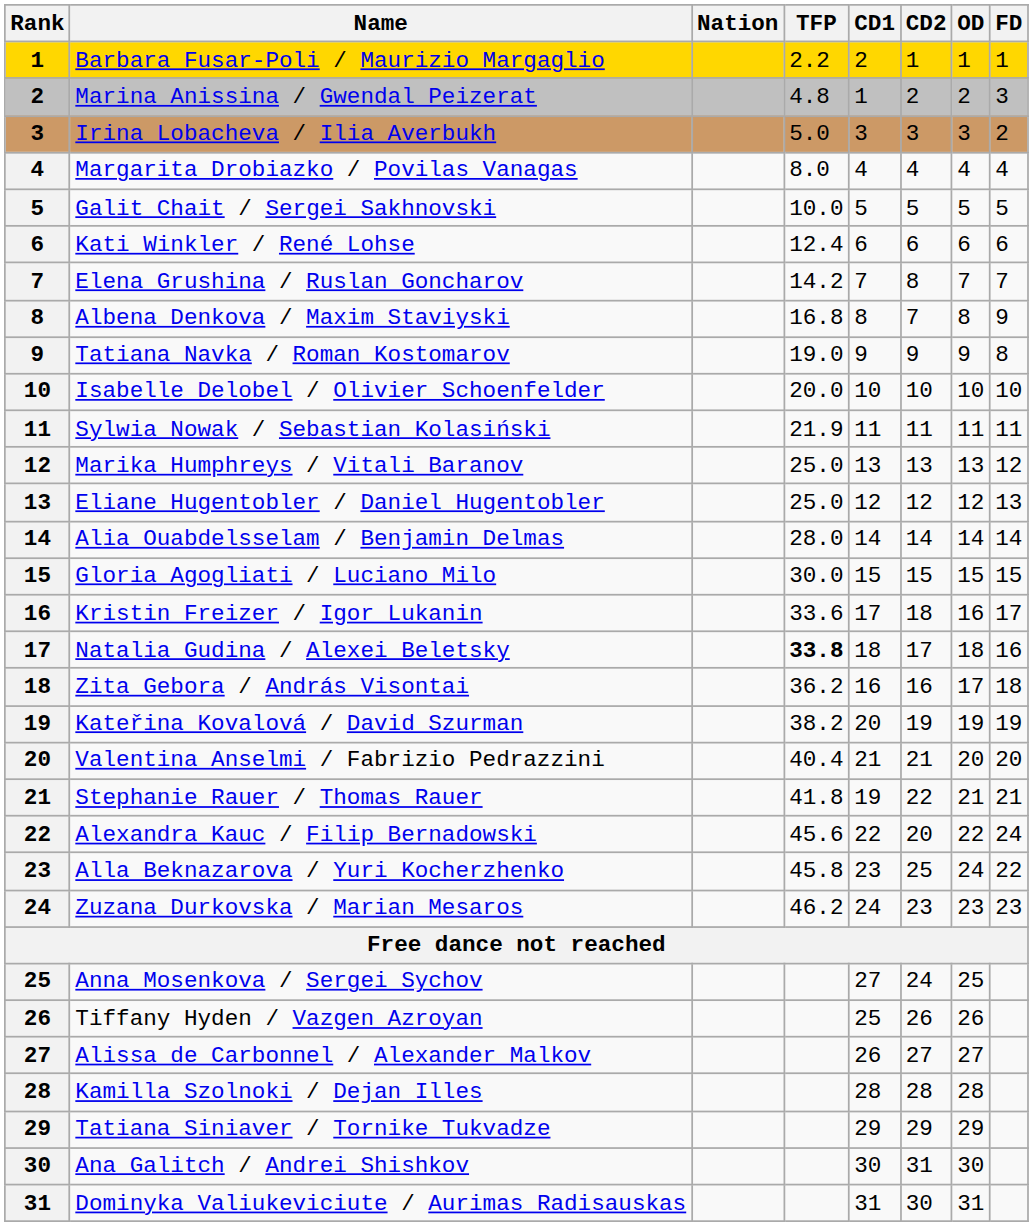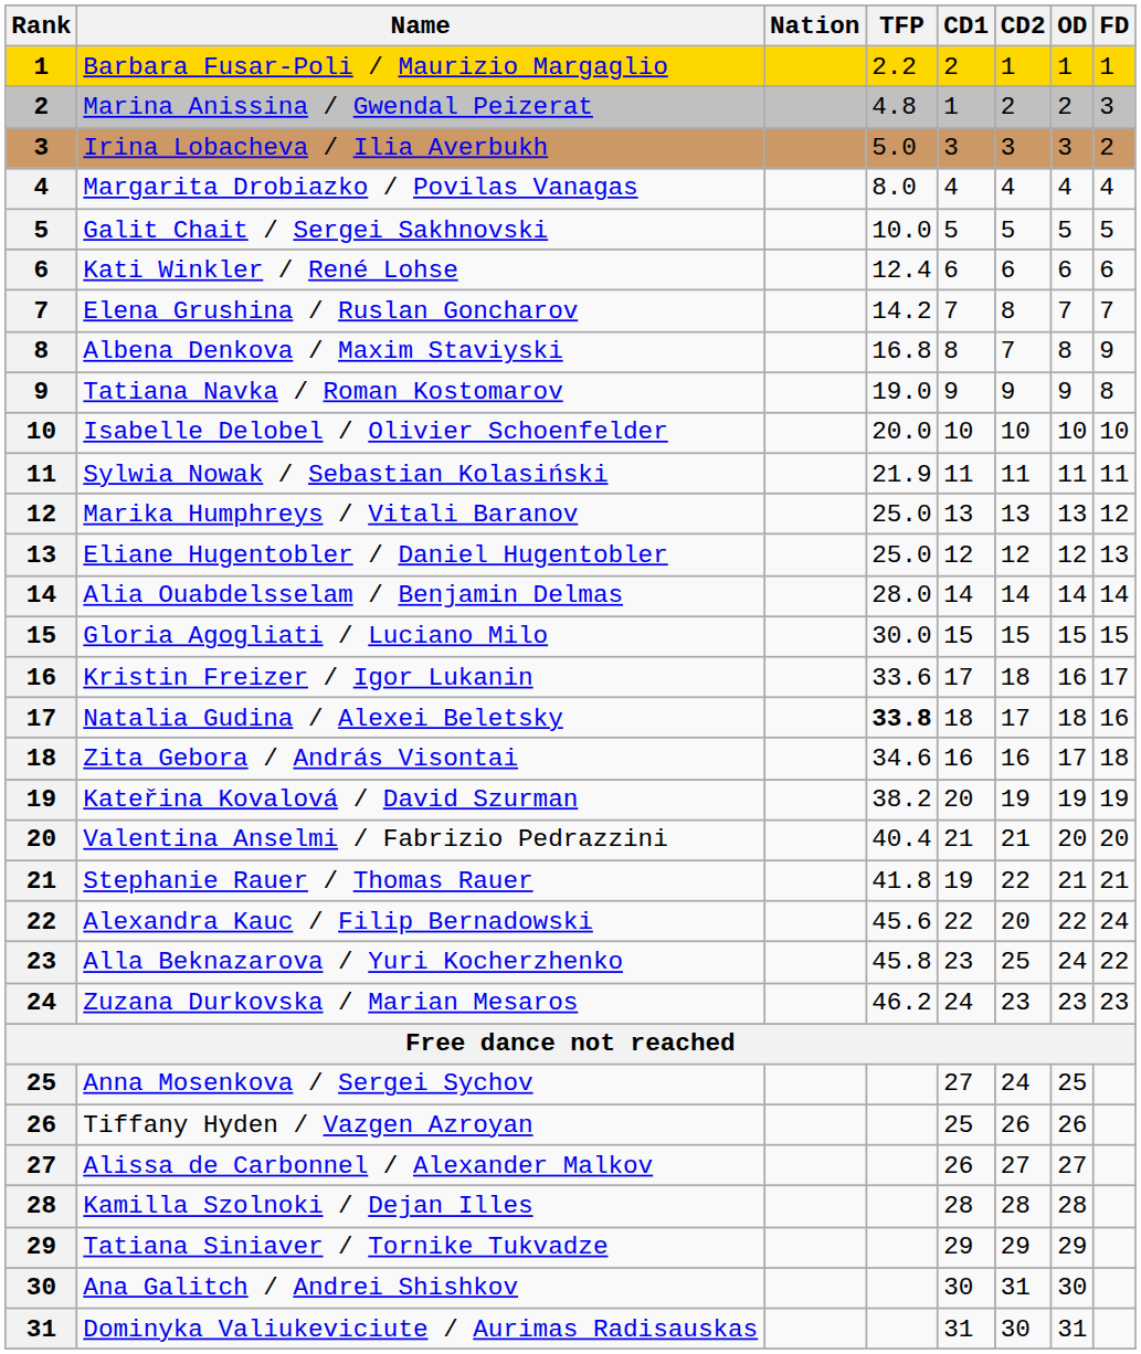Zita Gebora / András Visontai | TFP: 36.2 -> 34.6
